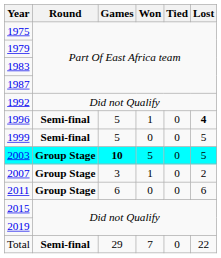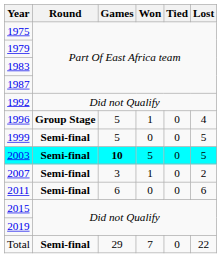1996 | Round: Semi-final -> Group Stage
1996 | Lost: bold -> normal
2003 | Round: Group Stage -> Semi-final
2007 | Round: Group Stage -> Semi-final
2011 | Round: Group Stage -> Semi-final
